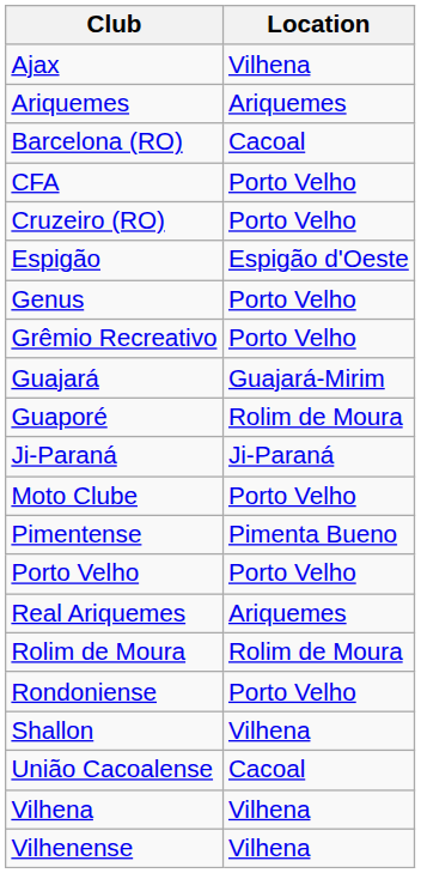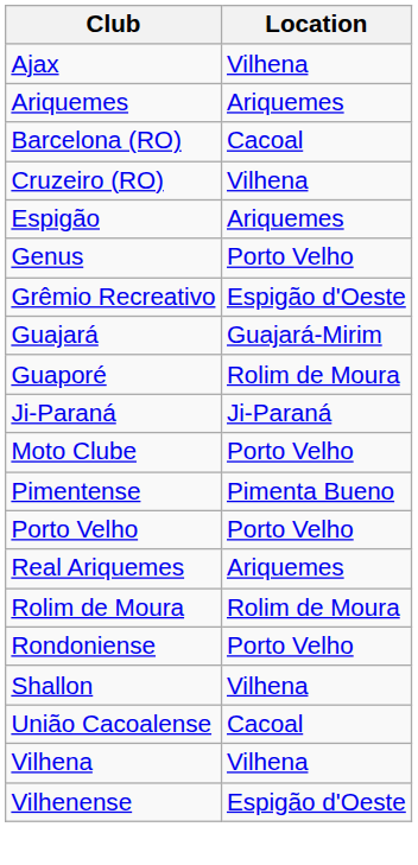- row: CFA | Porto Velho
Cruzeiro (RO) | Location: Porto Velho -> Vilhena
Espigão | Location: Espigão d'Oeste -> Ariquemes
Grêmio Recreativo | Location: Porto Velho -> Espigão d'Oeste
Vilhenense | Location: Vilhena -> Espigão d'Oeste
